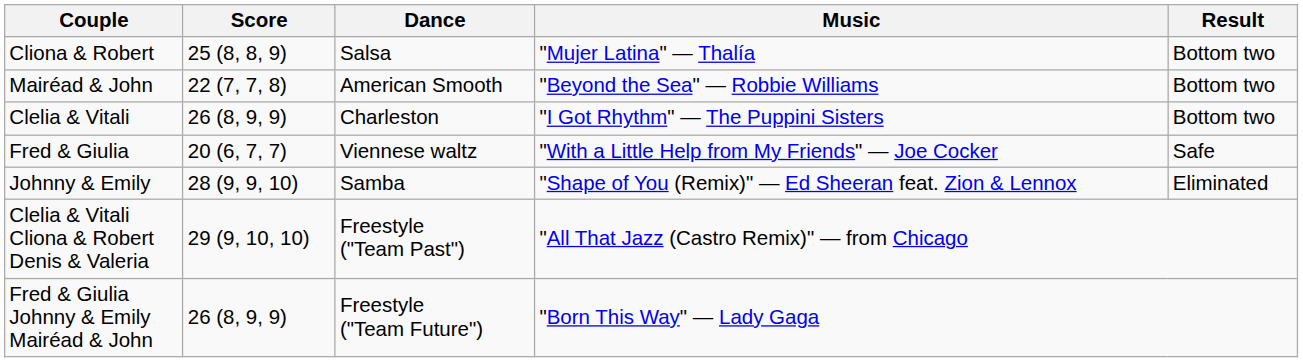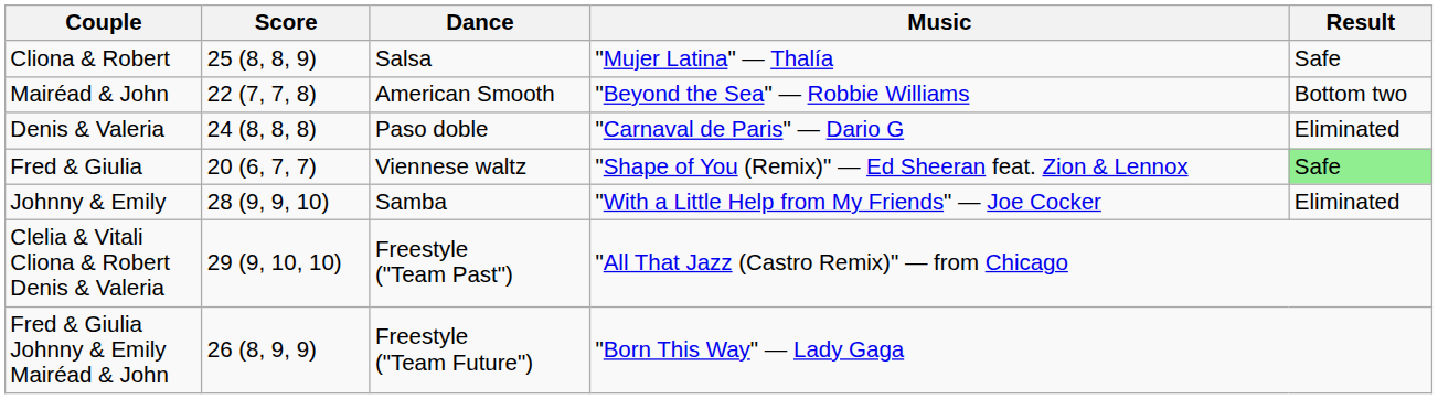Cliona & Robert | Result: Bottom two -> Safe
- row: Clelia & Vitali | 26 (8, 9, 9) | Charleston | "I Got Rhythm" — The Puppini Sisters | Bottom two
+ row: Denis & Valeria | 24 (8, 8, 8) | Paso doble | "Carnaval de Paris" — Dario G | Eliminated
Fred & Giulia | Music: "With a Little Help from My Friends" — Joe Cocker -> "Shape of You (Remix)" — Ed Sheeran feat. Zion & Lennox
Fred & Giulia | Result: no background -> lightgreen background
Johnny & Emily | Music: "Shape of You (Remix)" — Ed Sheeran feat. Zion & Lennox -> "With a Little Help from My Friends" — Joe Cocker
